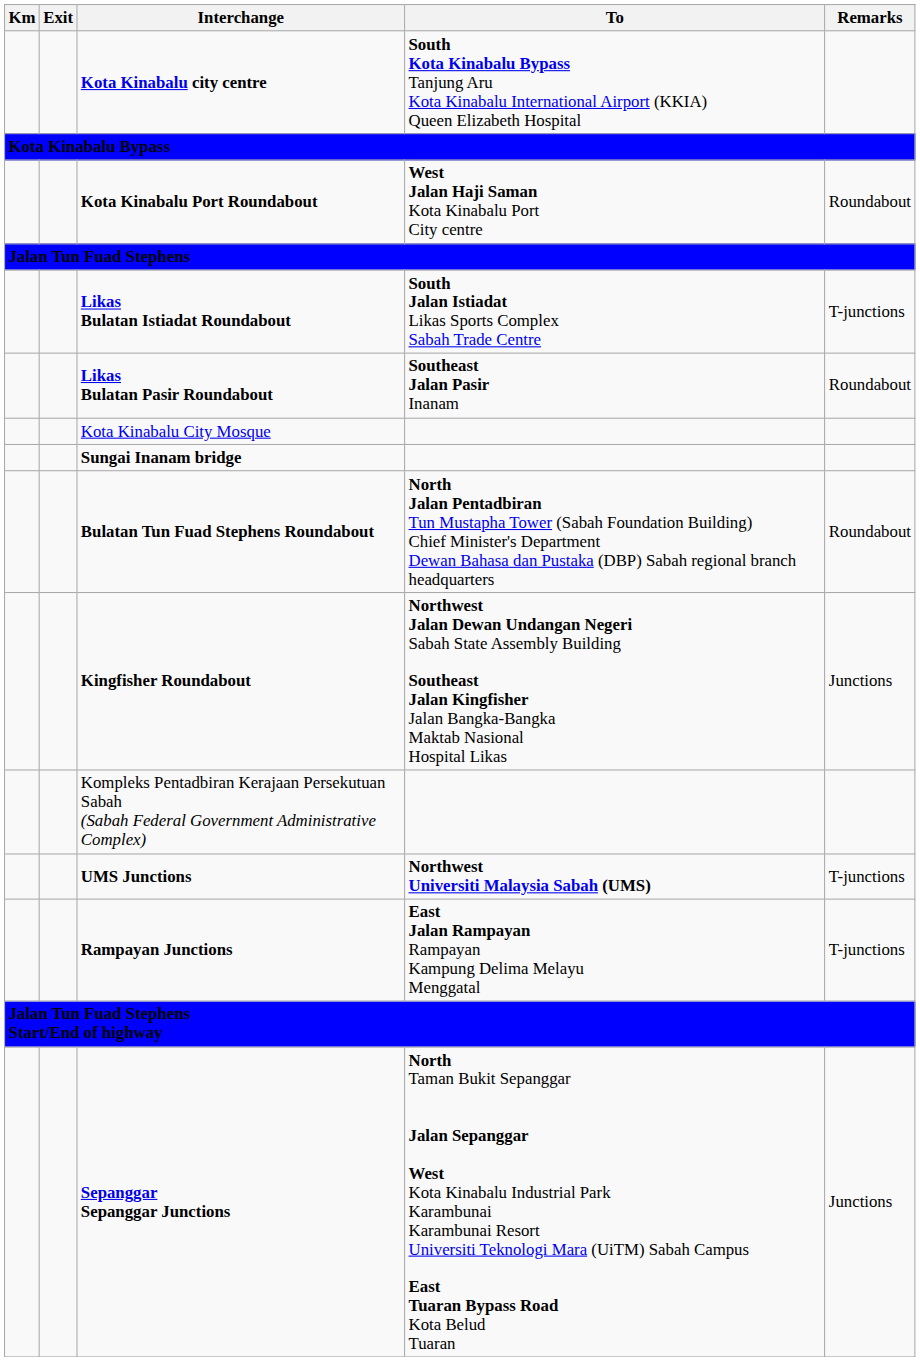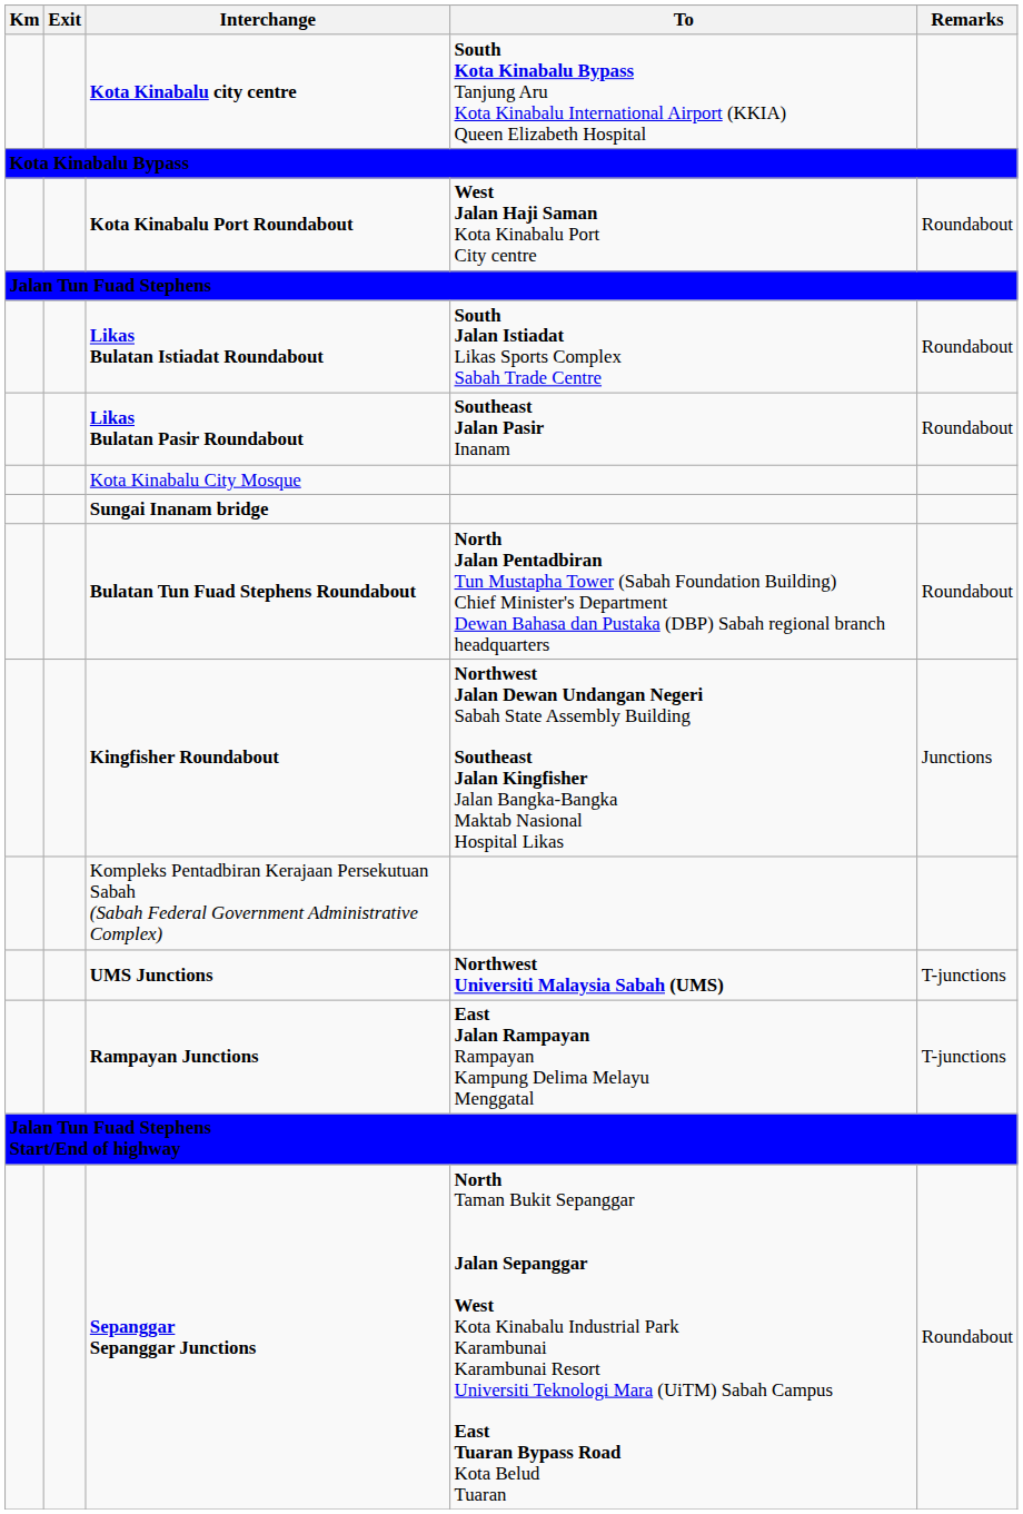Likas Bulatan Istiadat Roundabout | Remarks: T-junctions -> Roundabout
Sepanggar Sepanggar Junctions | Remarks: Junctions -> Roundabout
